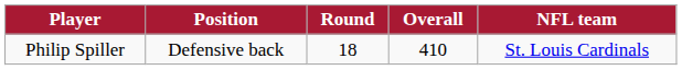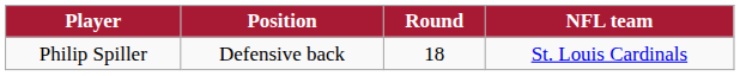- column: Overall | 410
